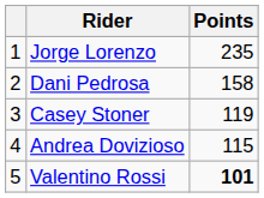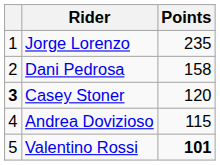Casey Stoner | column 1: normal -> bold
Casey Stoner | Points: 119 -> 120
